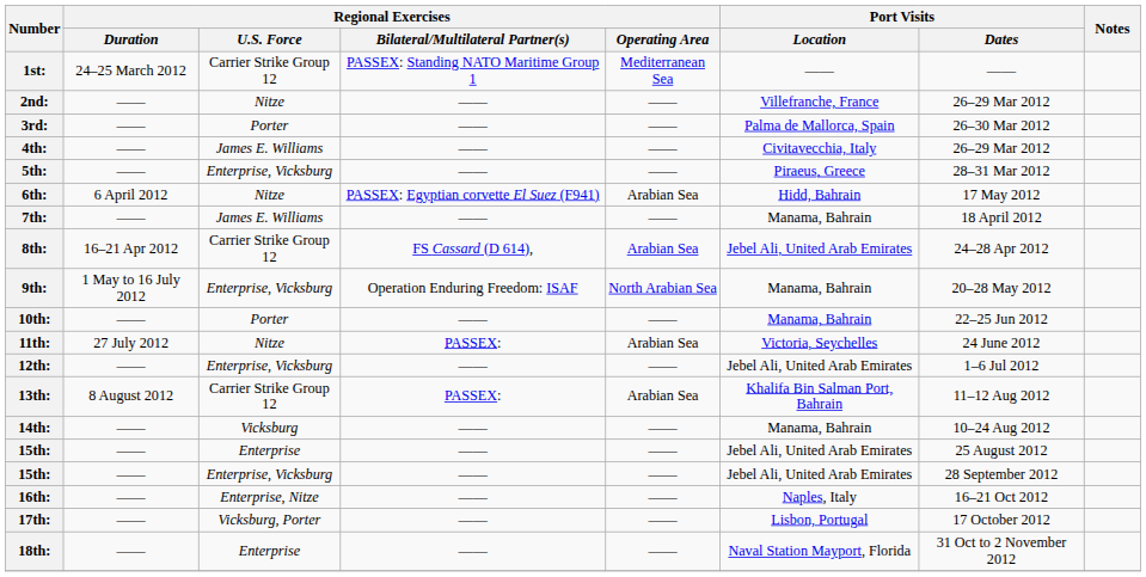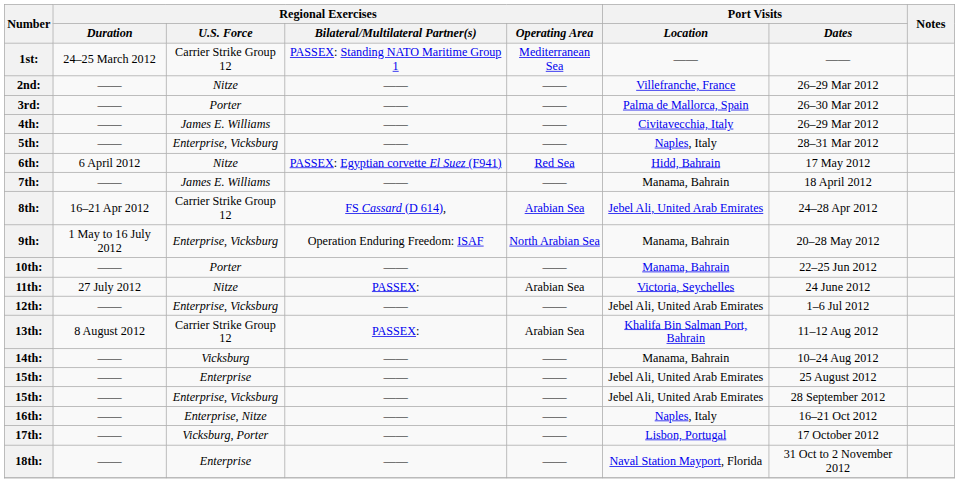5th: | Port Visits / Location: Piraeus, Greece -> Naples, Italy
6th: | Regional Exercises / Operating Area: Arabian Sea -> Red Sea
